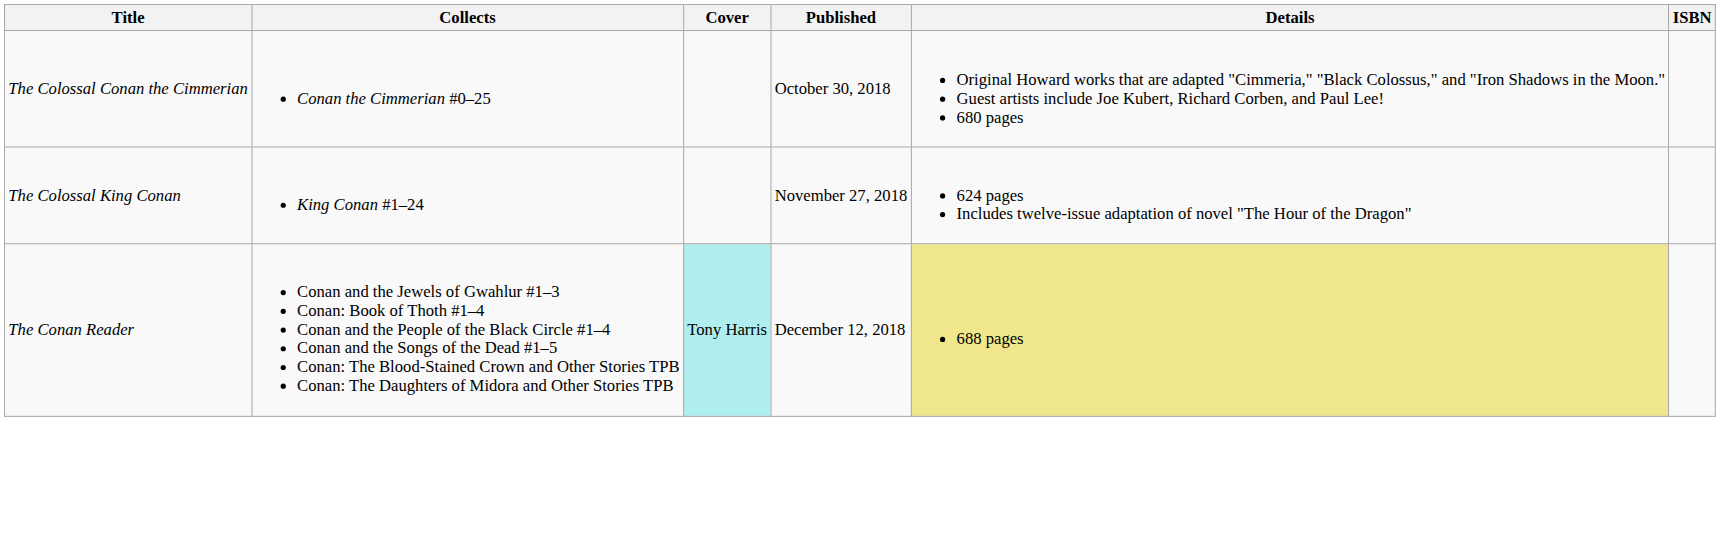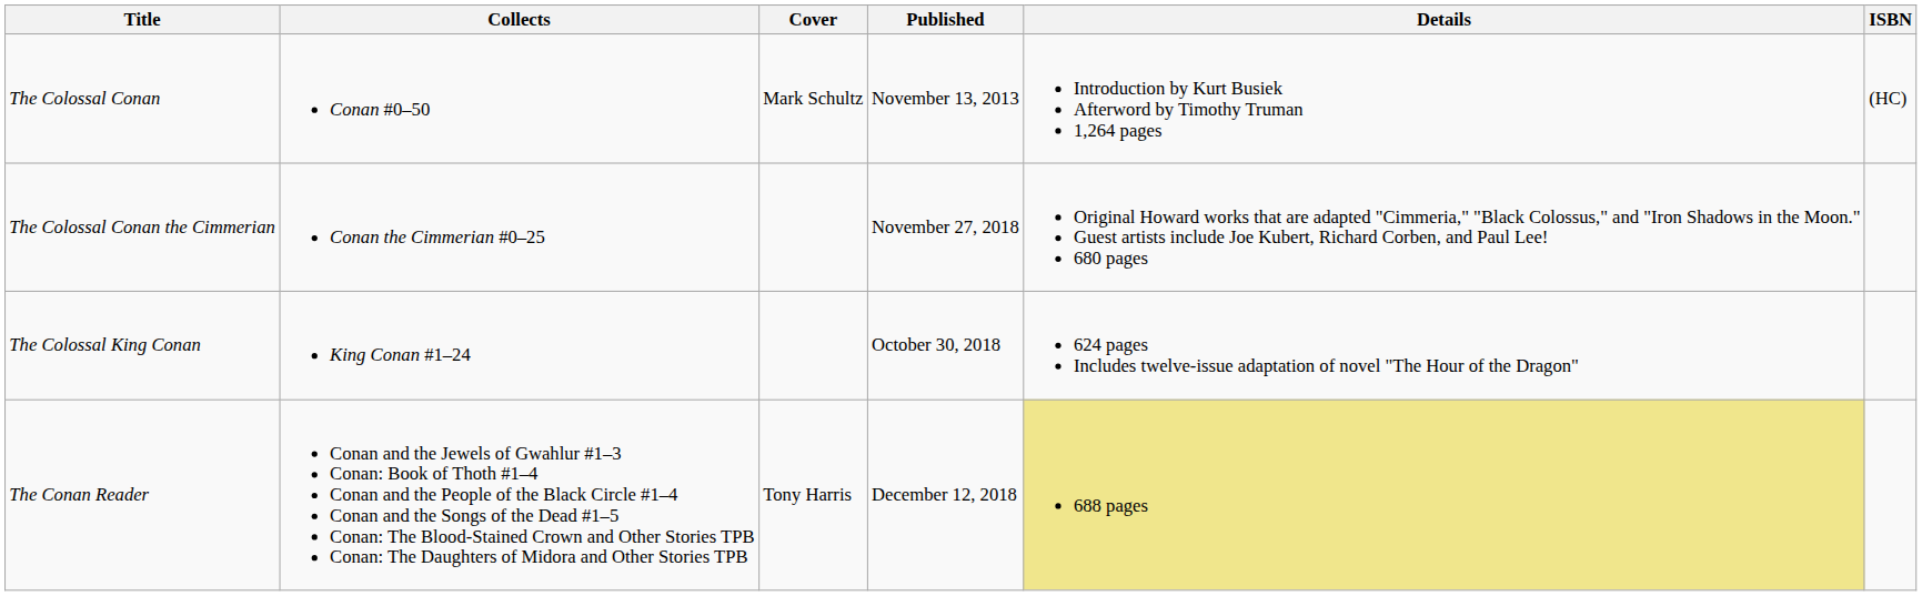+ row: The Colossal Conan | Conan #0–50 | Mark Schultz | November 13, 2013 | Introduction by Kurt Busiek Afterword by Timothy Truman 1,264 pages | (HC)
The Colossal Conan the Cimmerian | Published: October 30, 2018 -> November 27, 2018
The Colossal King Conan | Published: November 27, 2018 -> October 30, 2018
The Conan Reader | Cover: paleturquoise background -> no background
